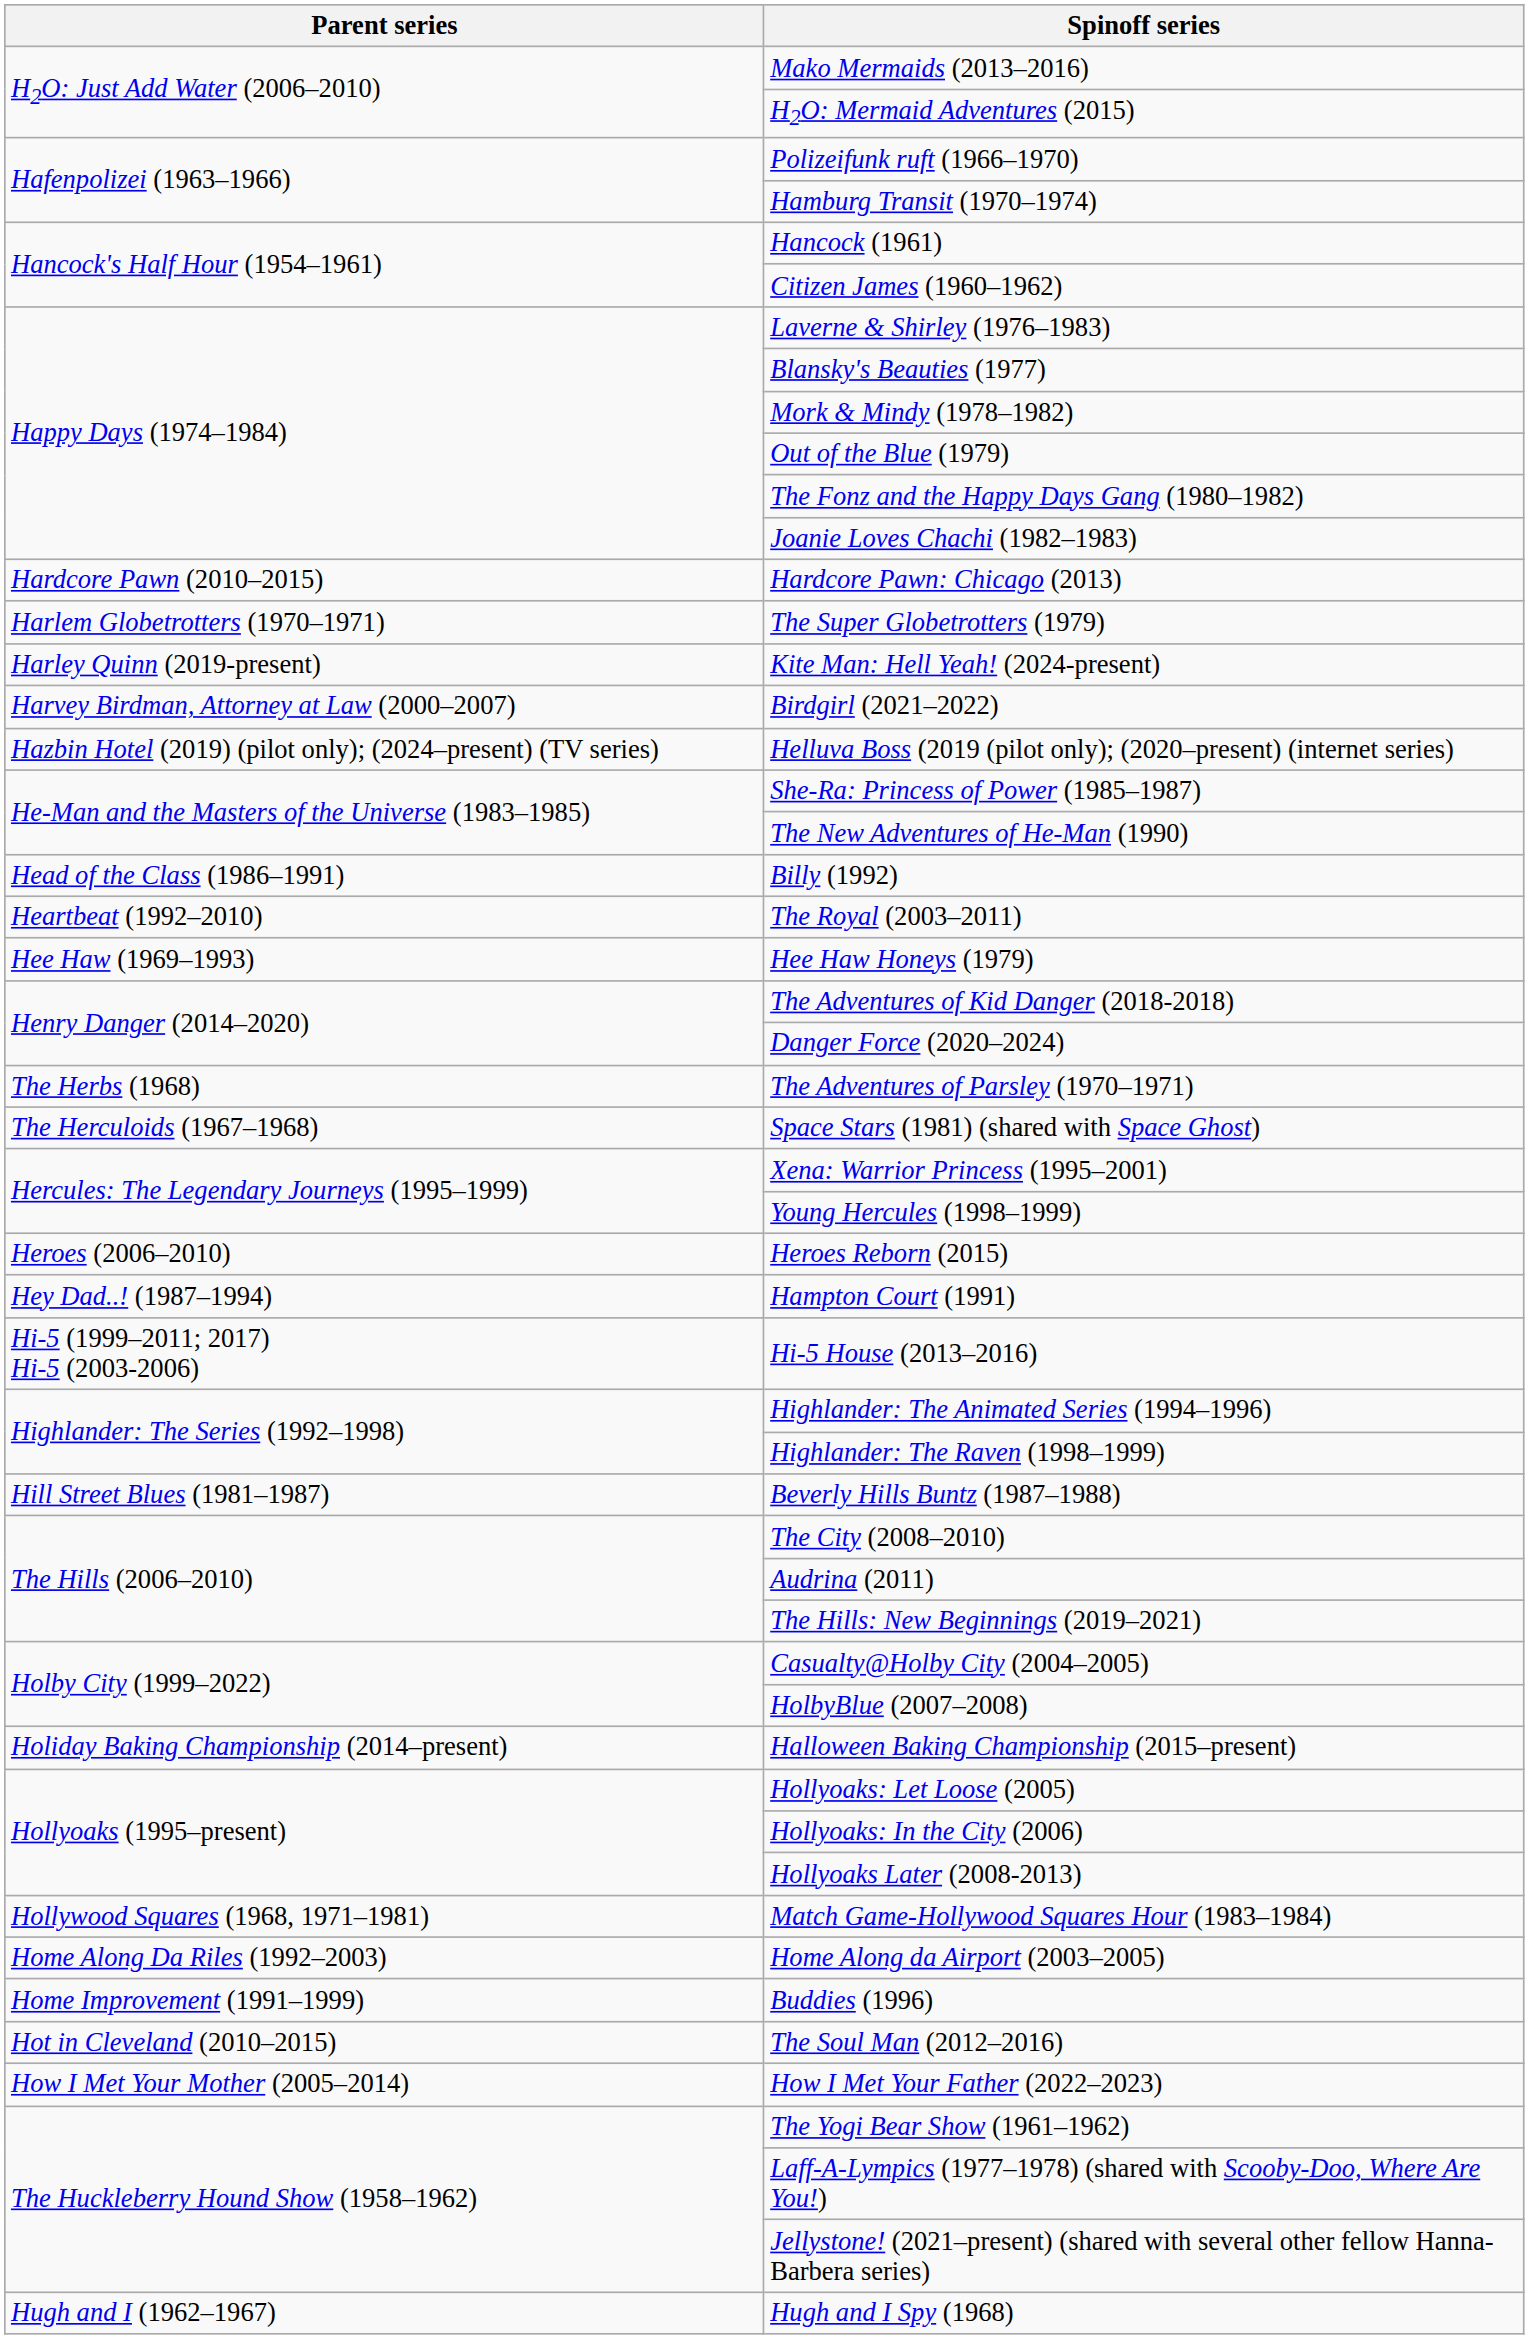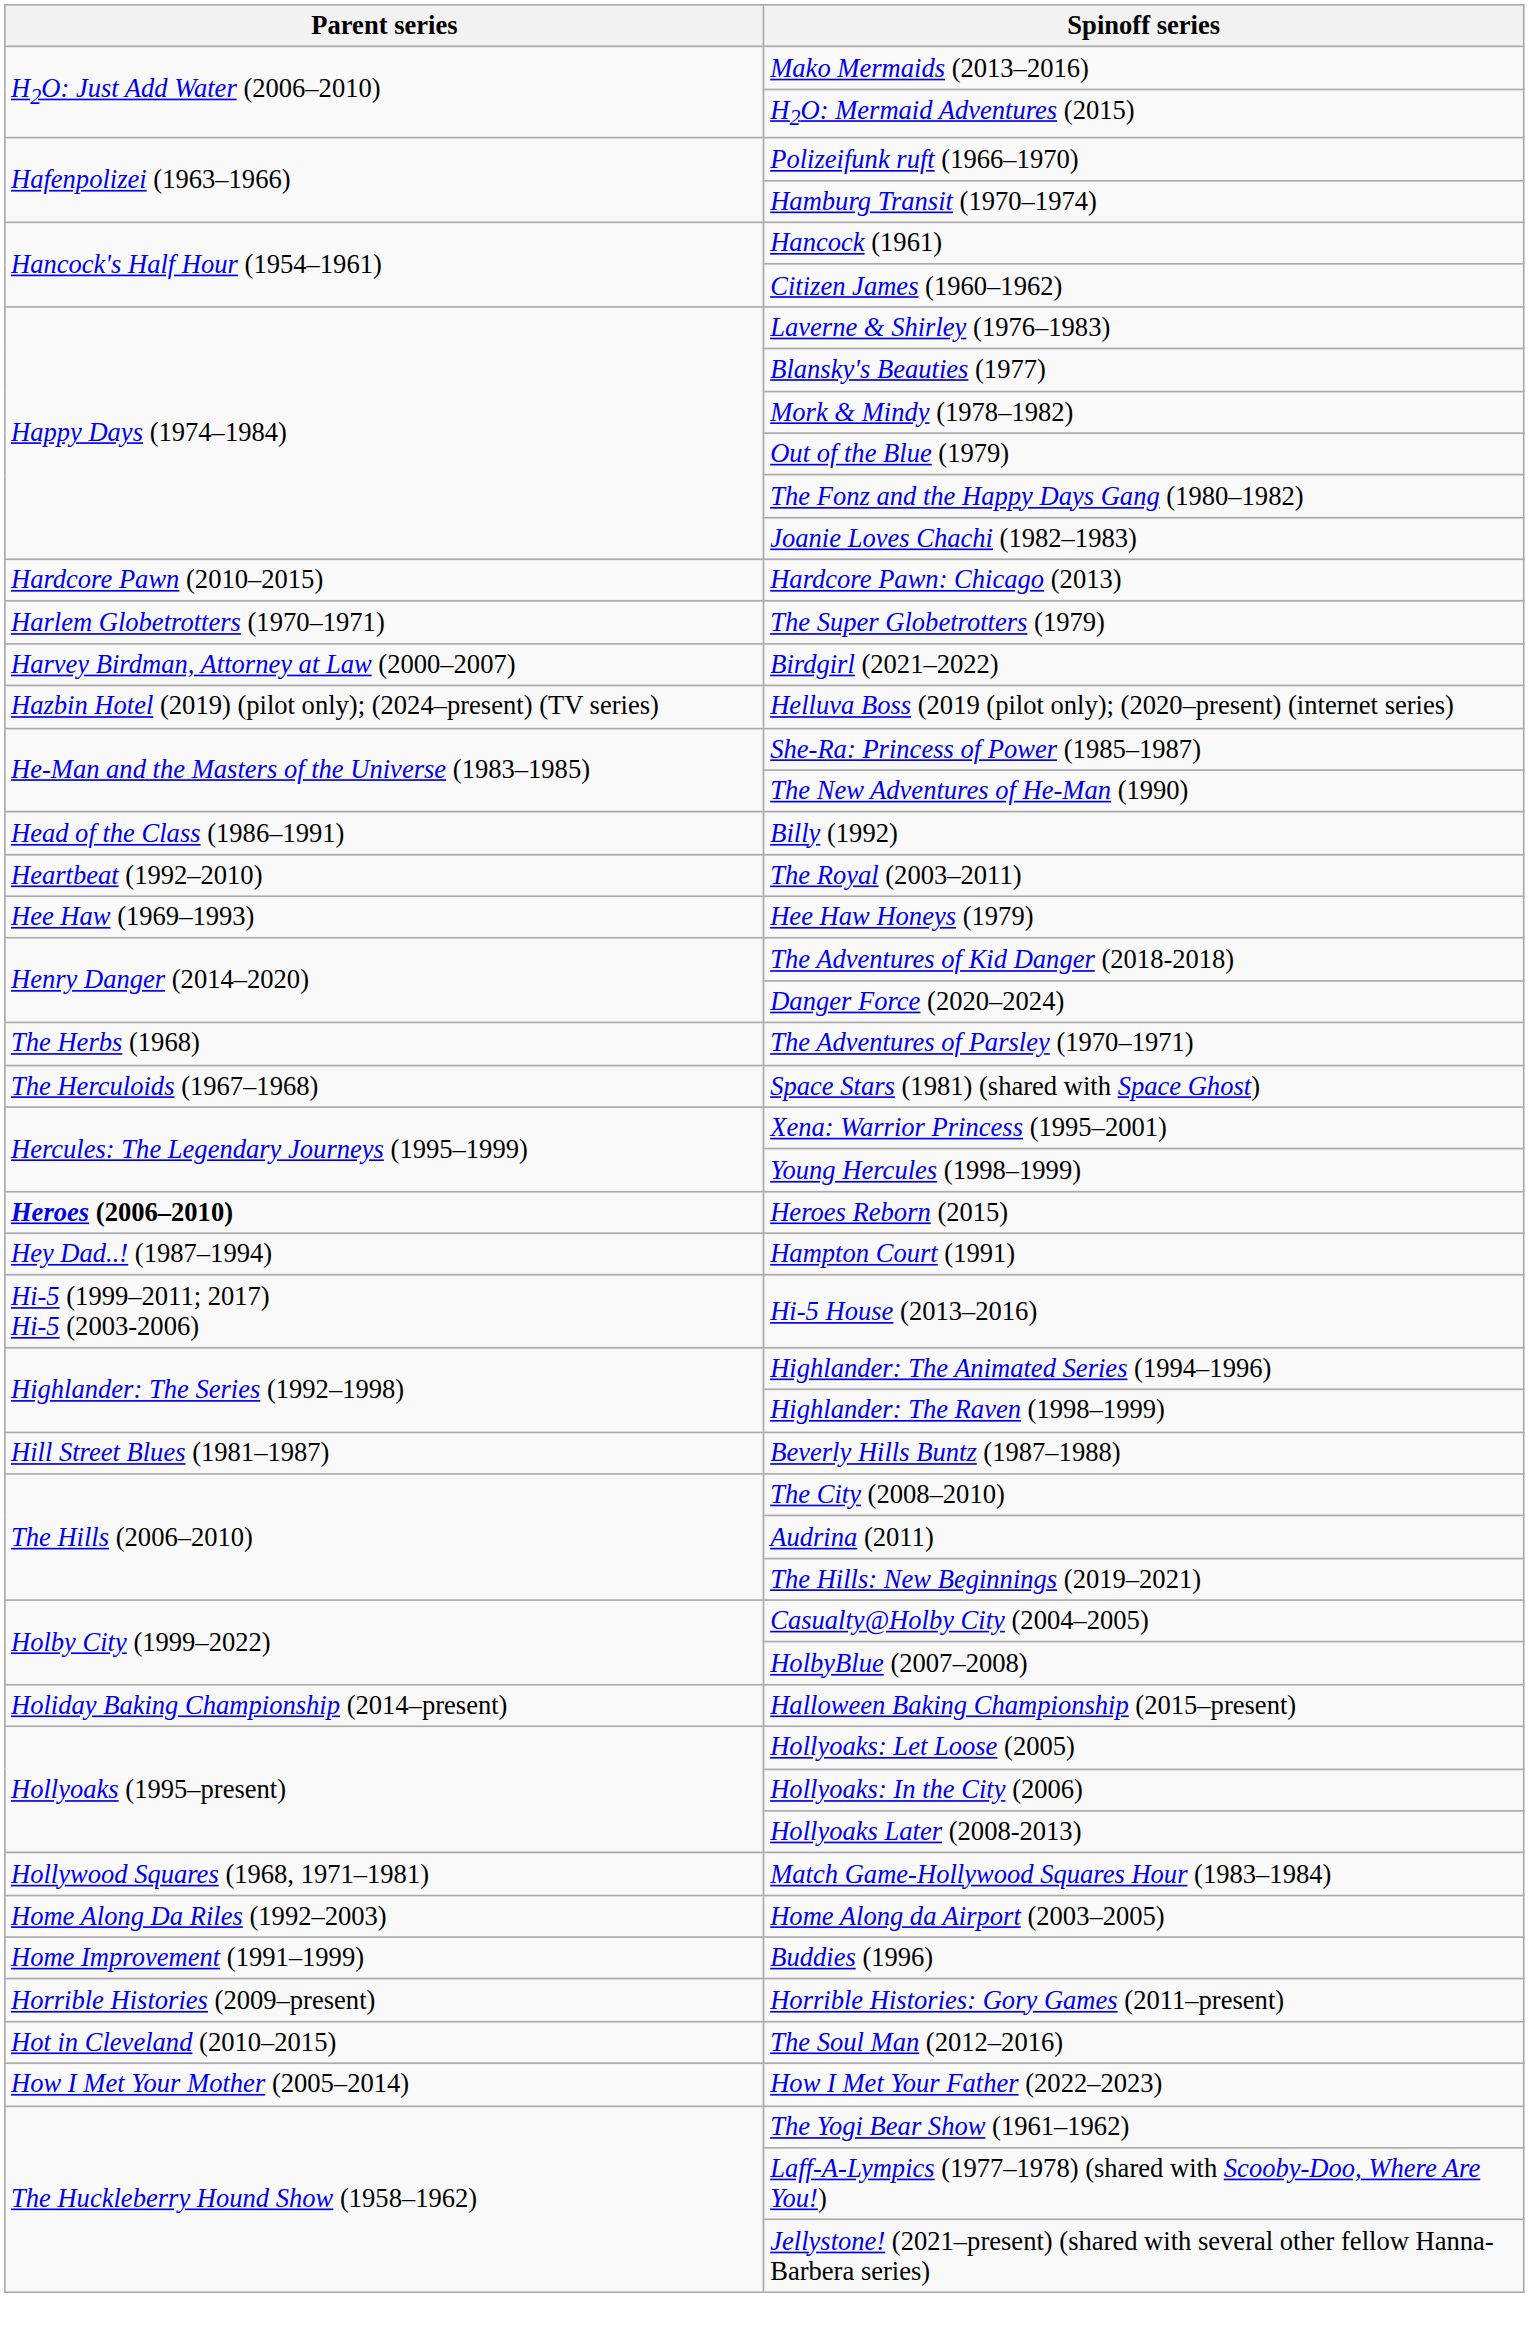- row: Harley Quinn (2019-present) | Kite Man: Hell Yeah! (2024-present)
Heroes Reborn (2015) | Parent series: normal -> bold
+ row: Horrible Histories (2009–present) | Horrible Histories: Gory Games (2011–present)
- row: Hugh and I (1962–1967) | Hugh and I Spy (1968)
